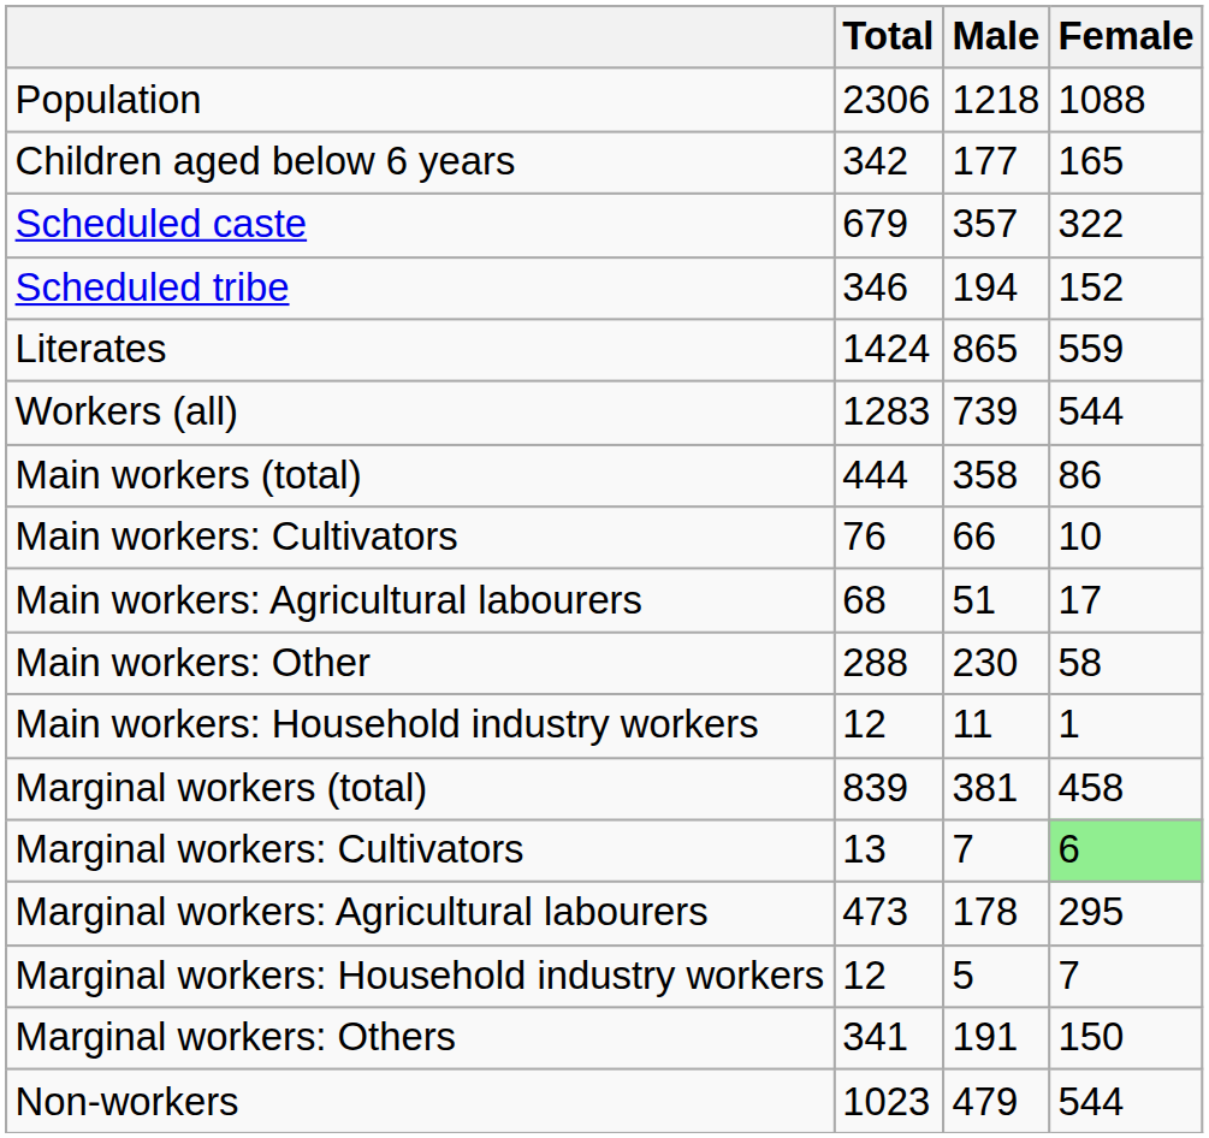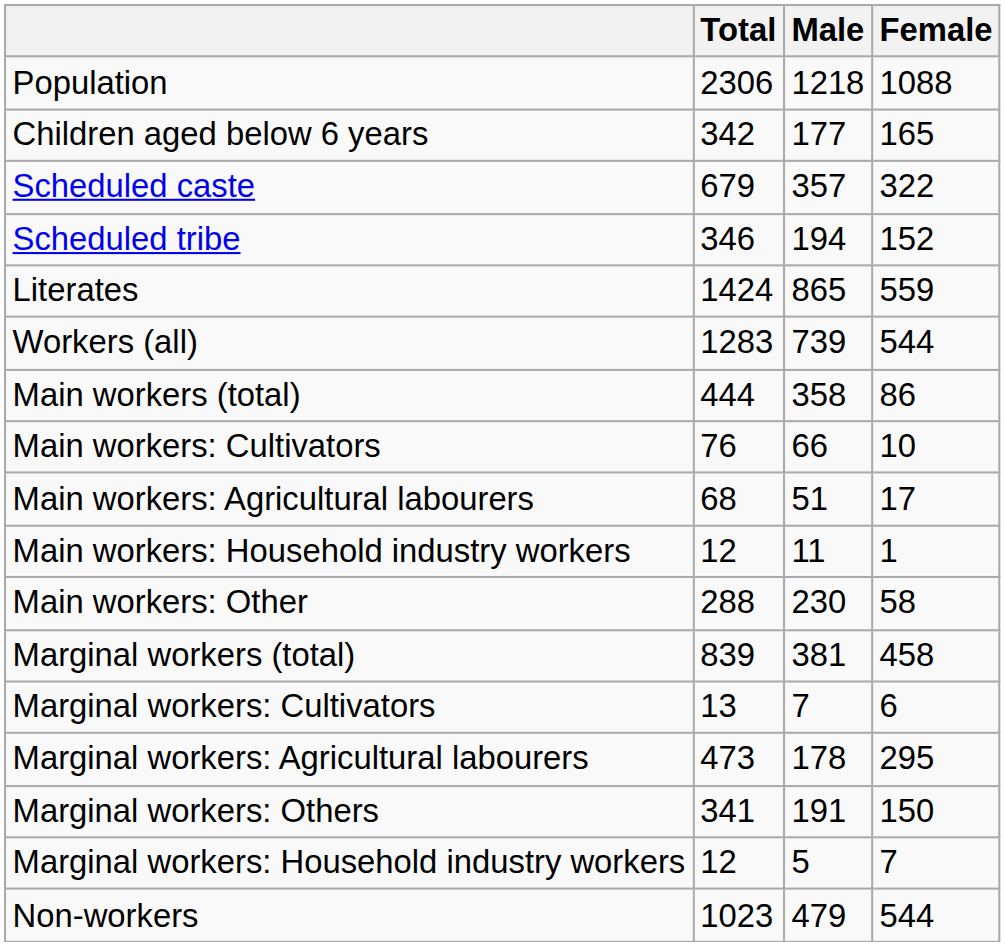rows swapped: Main workers: Household industry workers <-> Main workers: Other
Marginal workers: Cultivators | Female: lightgreen background -> no background
rows swapped: Marginal workers: Household industry workers <-> Marginal workers: Others
